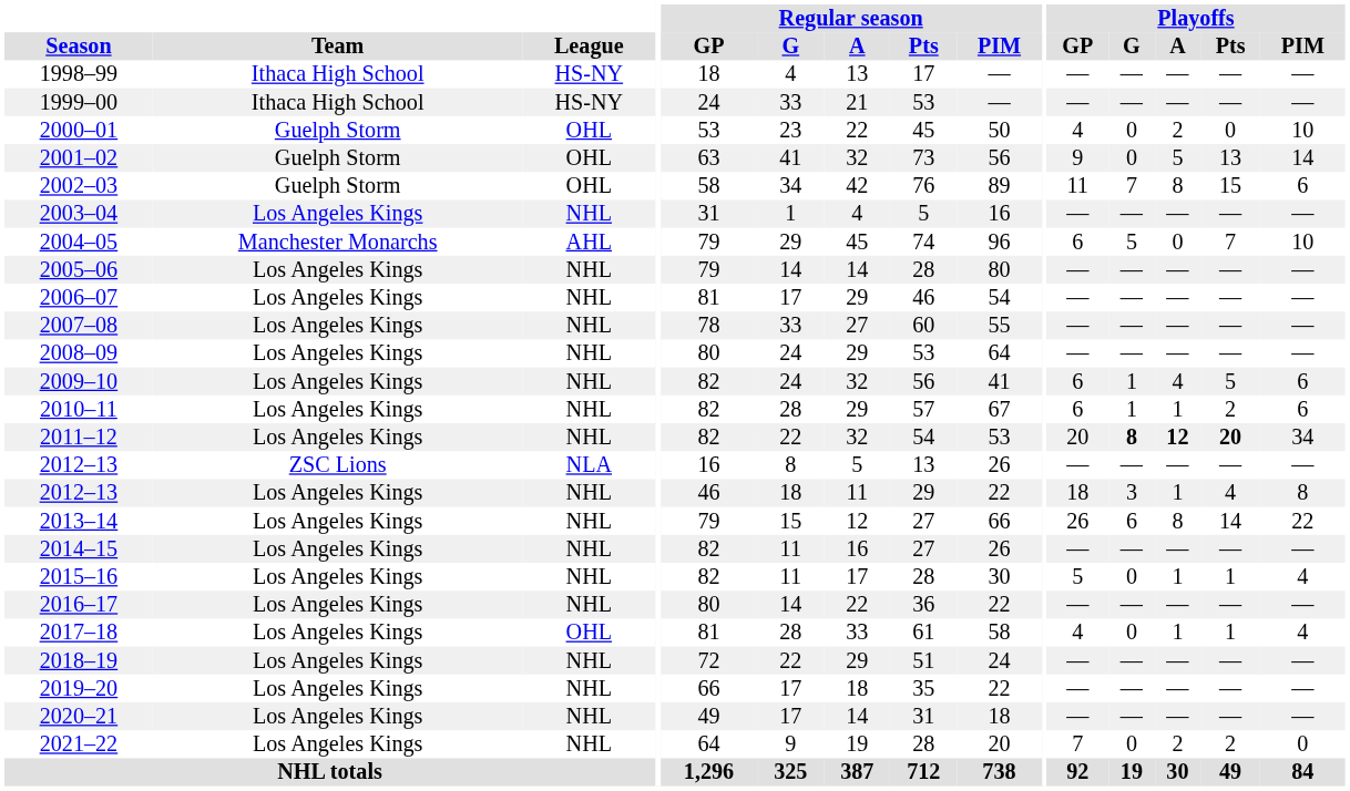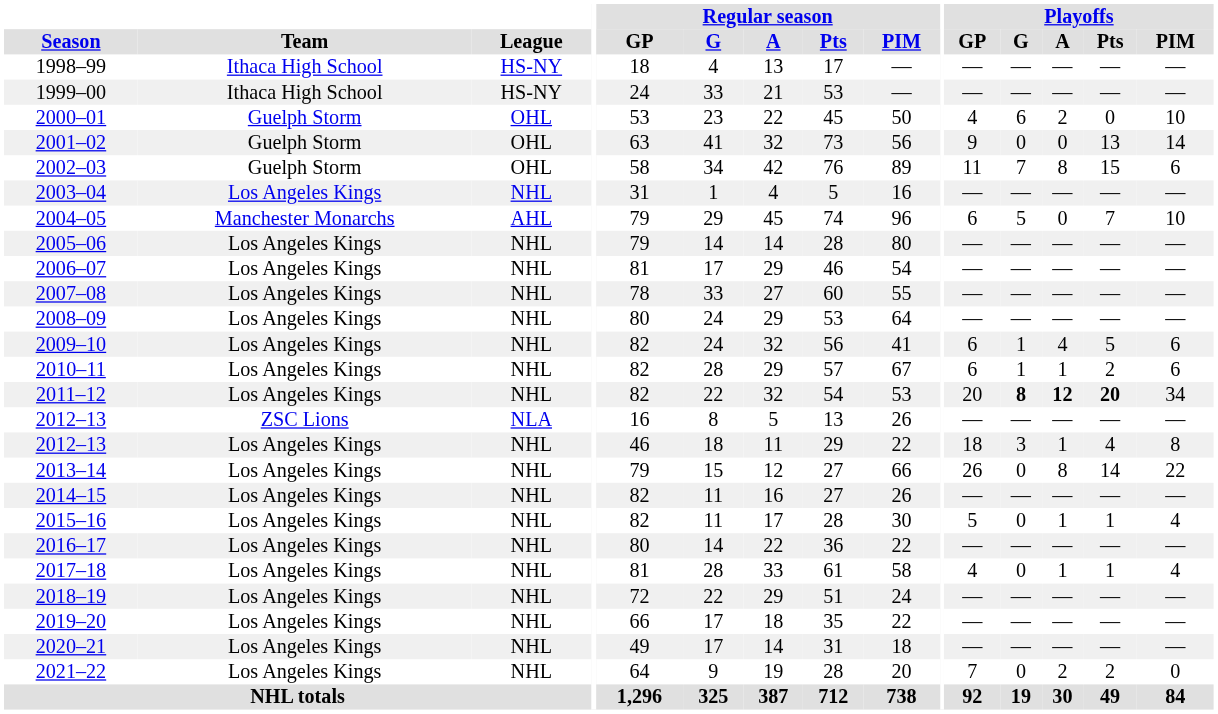2000–01 | Playoffs / G: 0 -> 6
2001–02 | Playoffs / A: 5 -> 0
2013–14 | Playoffs / G: 6 -> 0
2017–18 | League: OHL -> NHL
